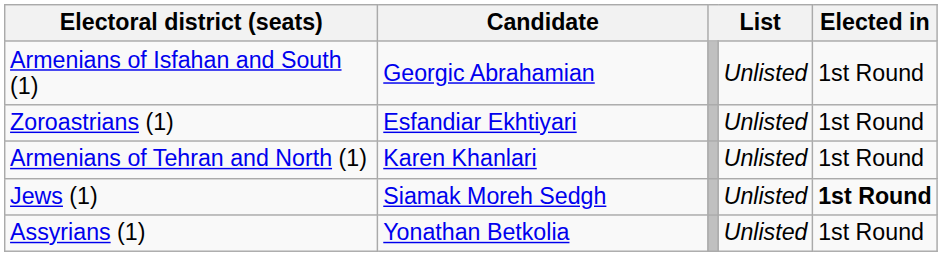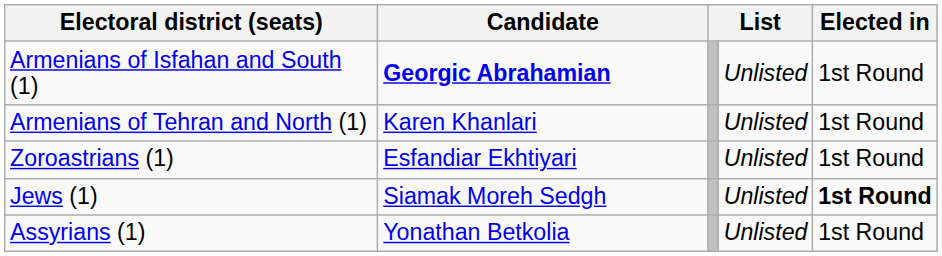Armenians of Isfahan and South (1) | Candidate: normal -> bold
rows swapped: Armenians of Tehran and North (1) <-> Zoroastrians (1)
